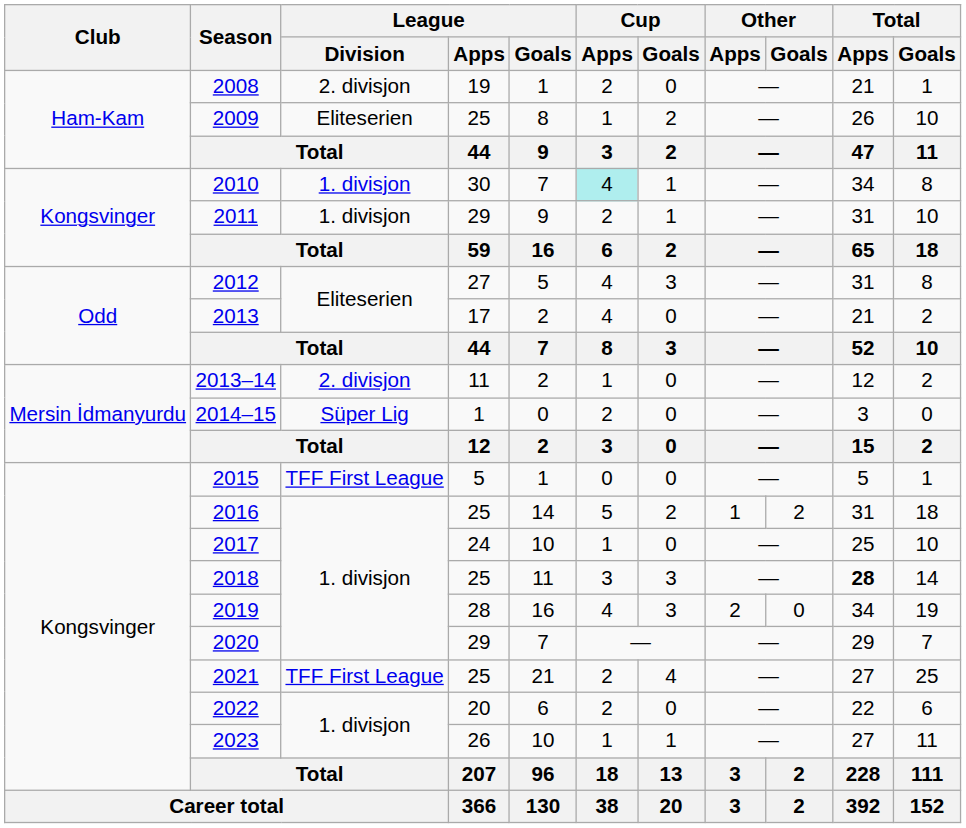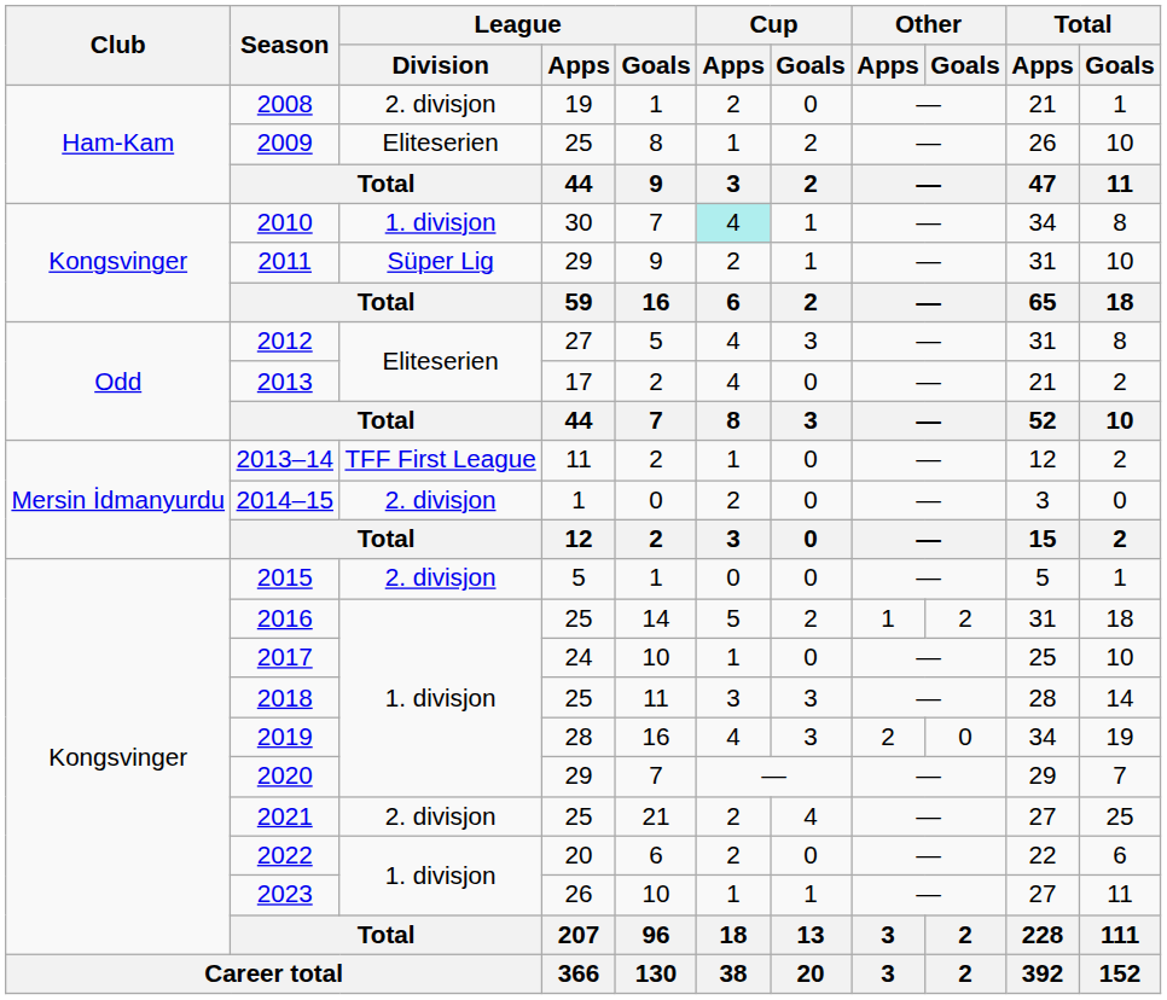2011 | League / Division: 1. divisjon -> Süper Lig
2013–14 | League / Division: 2. divisjon -> TFF First League
2014–15 | League / Division: Süper Lig -> 2. divisjon
2015 | League / Division: TFF First League -> 2. divisjon
2018 | Total / Apps: bold -> normal
2021 | League / Division: TFF First League -> 2. divisjon
